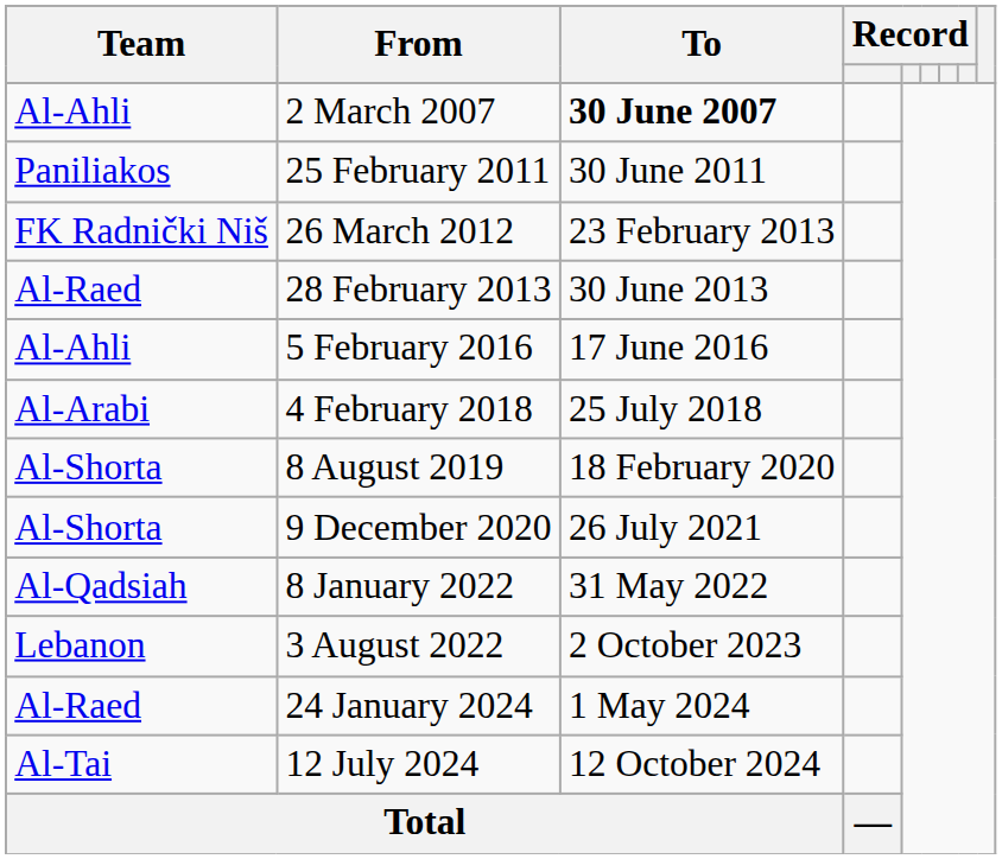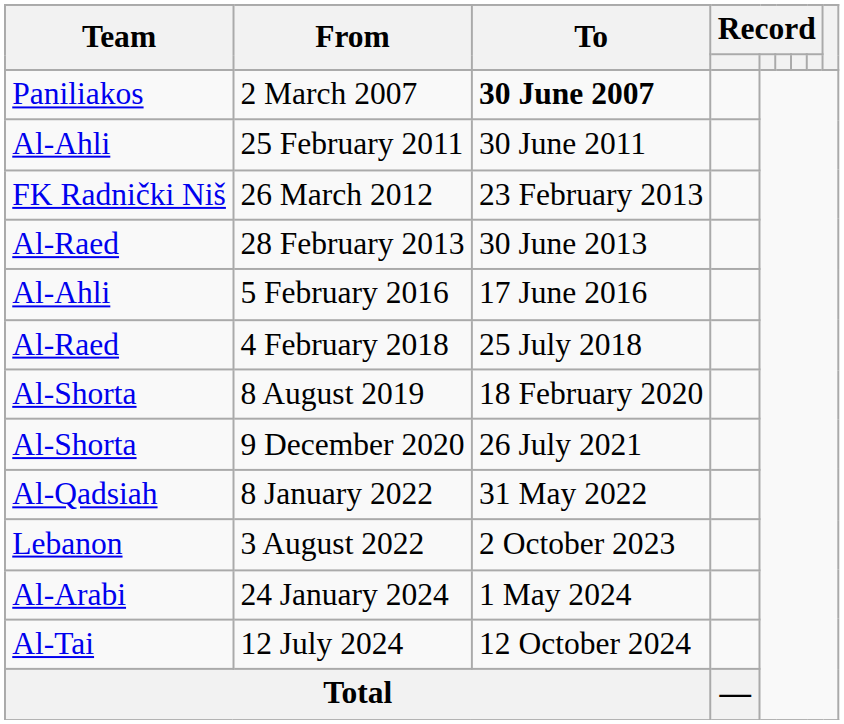2 March 2007 | Team: Al-Ahli -> Paniliakos
25 February 2011 | Team: Paniliakos -> Al-Ahli
4 February 2018 | Team: Al-Arabi -> Al-Raed
24 January 2024 | Team: Al-Raed -> Al-Arabi
